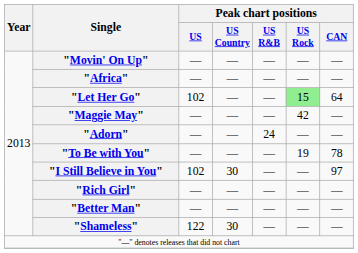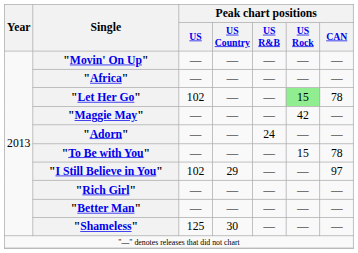"Let Her Go" | Peak chart positions / CAN: 64 -> 78
"To Be with You" | Peak chart positions / US Rock: 19 -> 15
"I Still Believe in You" | Peak chart positions / US Country: 30 -> 29
"Shameless" | Peak chart positions / US: 122 -> 125
